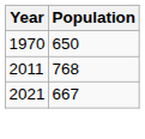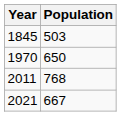+ row: 1845 | 503
